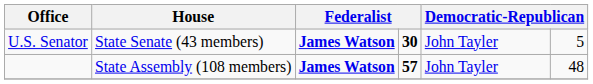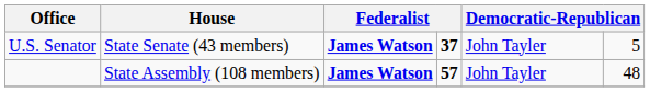U.S. Senator | column 4: 30 -> 37
